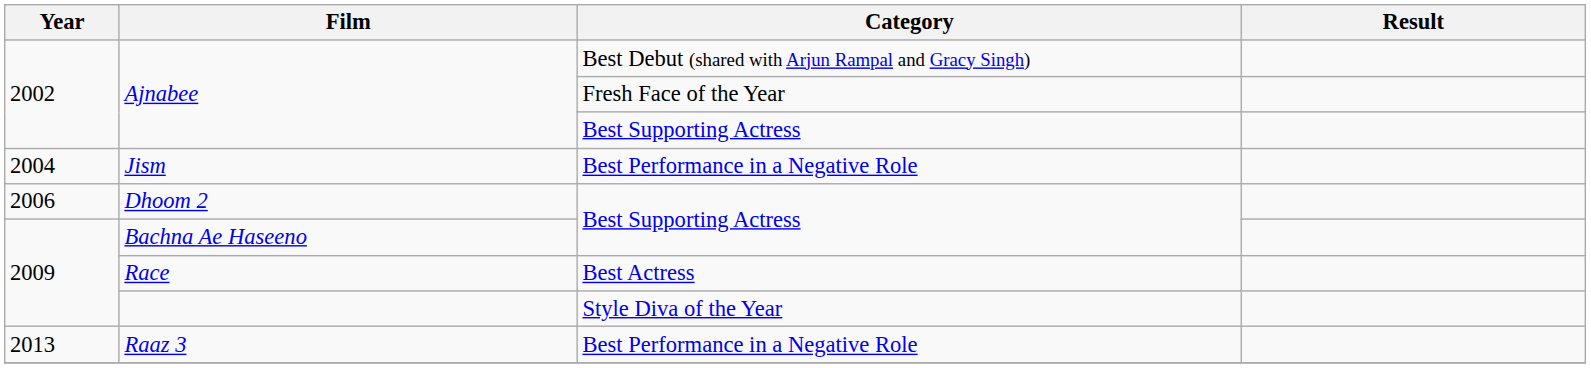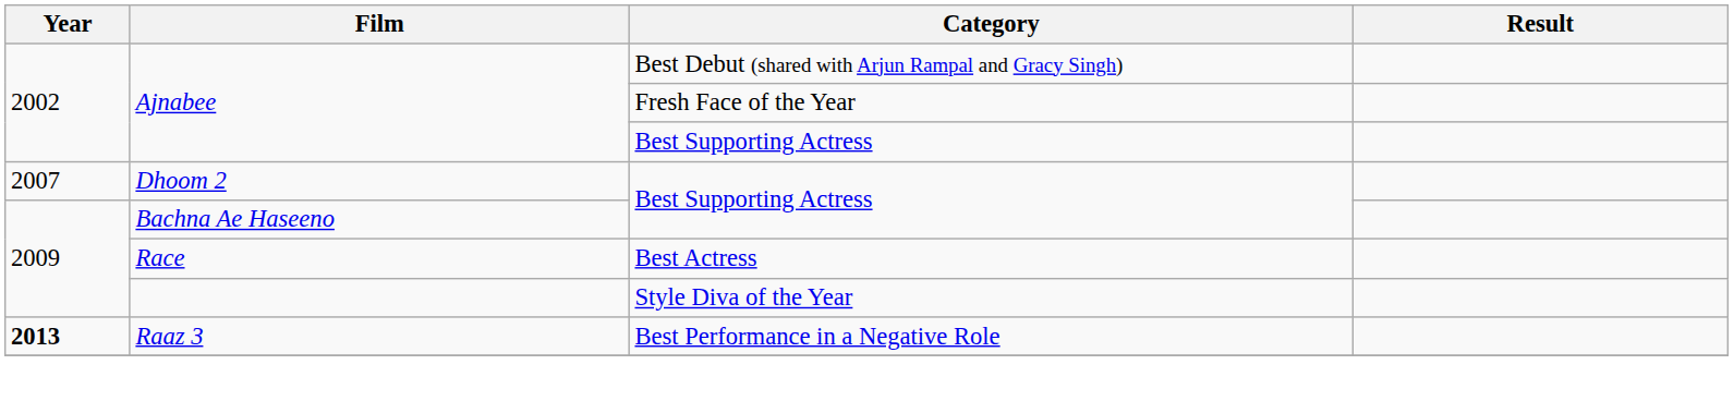- row: 2004 | Jism | Best Performance in a Negative Role
Dhoom 2 | Year: 2006 -> 2007
Raaz 3 | Year: normal -> bold
